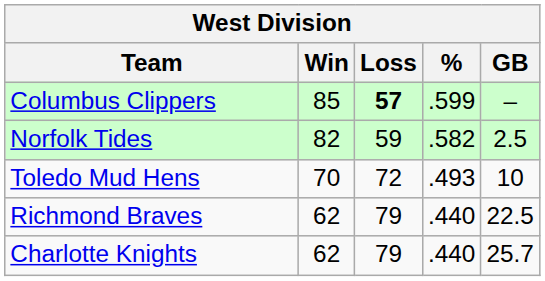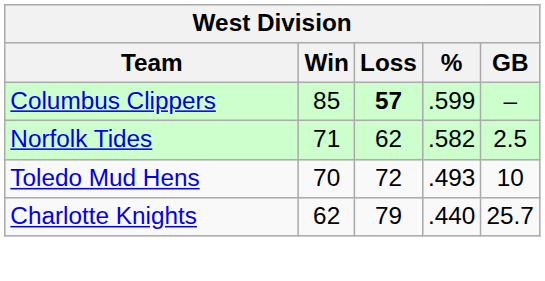Norfolk Tides | Win: 82 -> 71
Norfolk Tides | Loss: 59 -> 62
- row: Richmond Braves | 62 | 79 | .440 | 22.5
